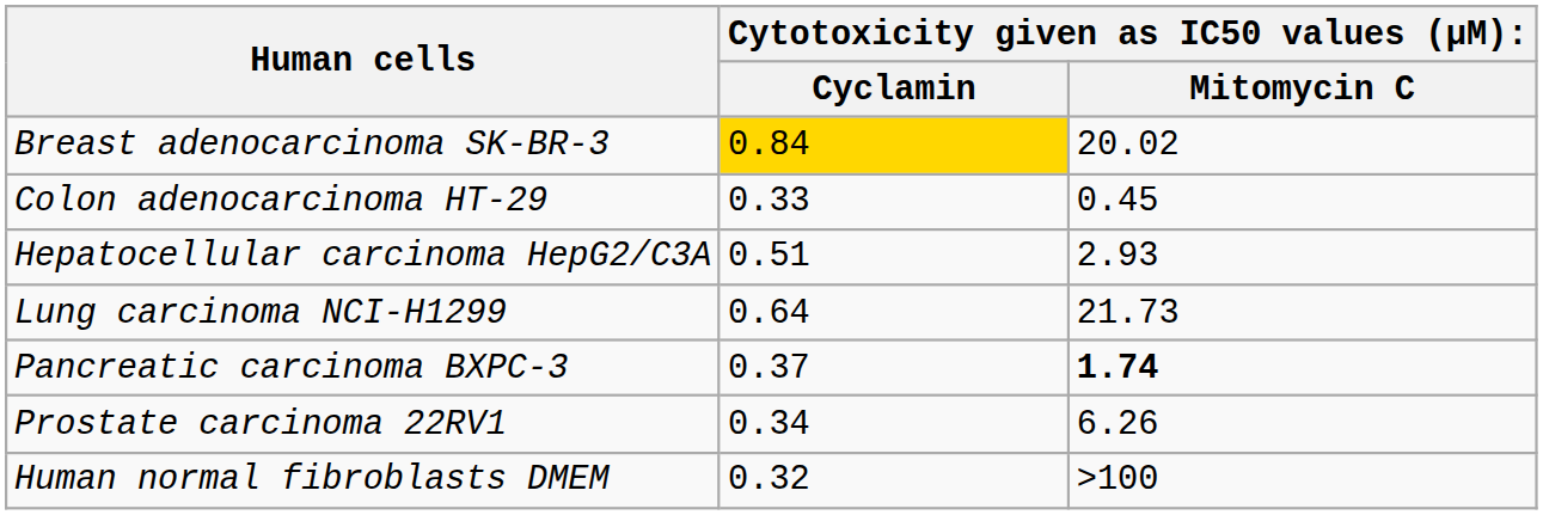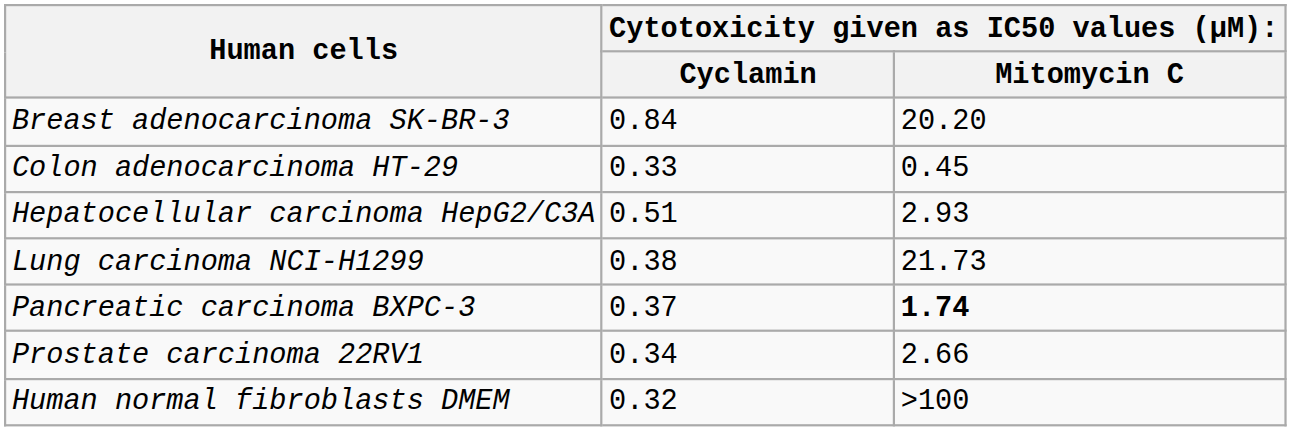Breast adenocarcinoma SK-BR-3 | column 2: gold background -> no background
Breast adenocarcinoma SK-BR-3 | column 3: 20.02 -> 20.20
Lung carcinoma NCI-H1299 | column 2: 0.64 -> 0.38
Prostate carcinoma 22RV1 | column 3: 6.26 -> 2.66
